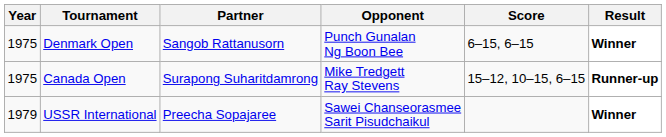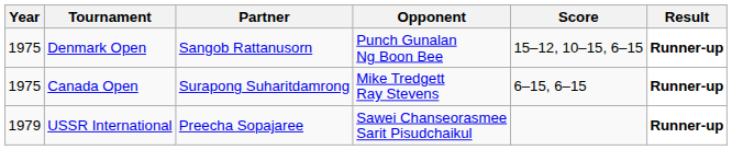Denmark Open | Score: 6–15, 6–15 -> 15–12, 10–15, 6–15
Denmark Open | Result: Winner -> Runner-up
Canada Open | Score: 15–12, 10–15, 6–15 -> 6–15, 6–15
USSR International | Result: Winner -> Runner-up
